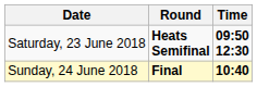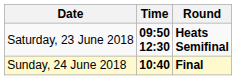columns swapped: Time <-> Round
